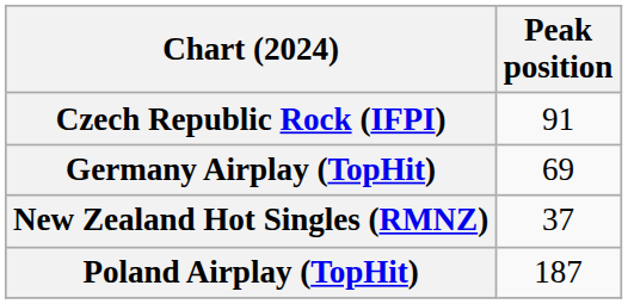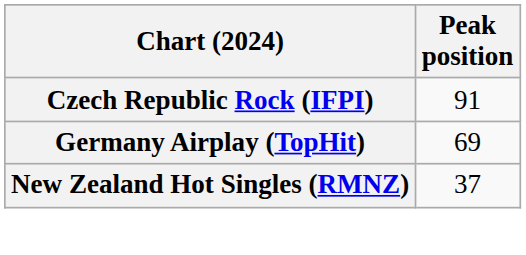- row: Poland Airplay (TopHit) | 187
